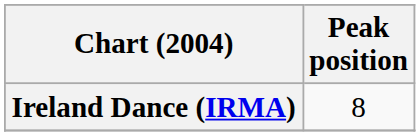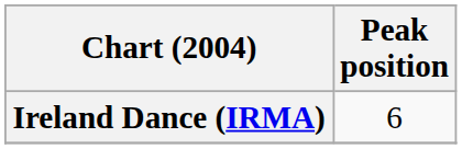Ireland Dance (IRMA) | Peak position: 8 -> 6
